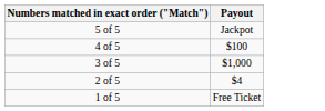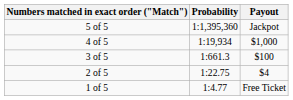+ column: Probability | 1:1,395,360 | 1:19,934 | 1:661.3 | 1:22.75 | 1:4.77
4 of 5 | Payout: $100 -> $1,000
3 of 5 | Payout: $1,000 -> $100
